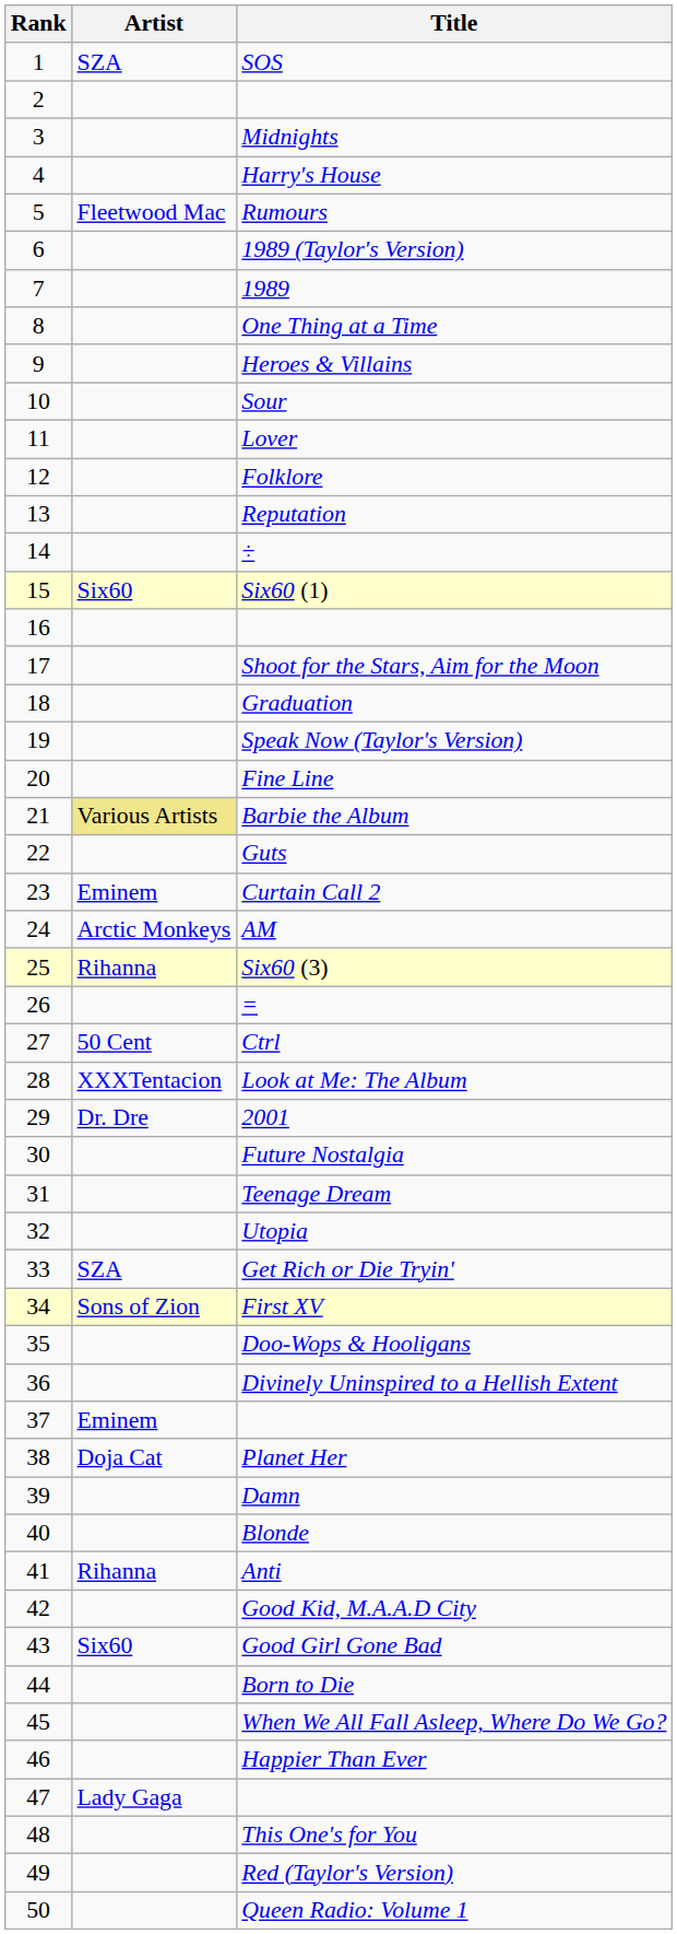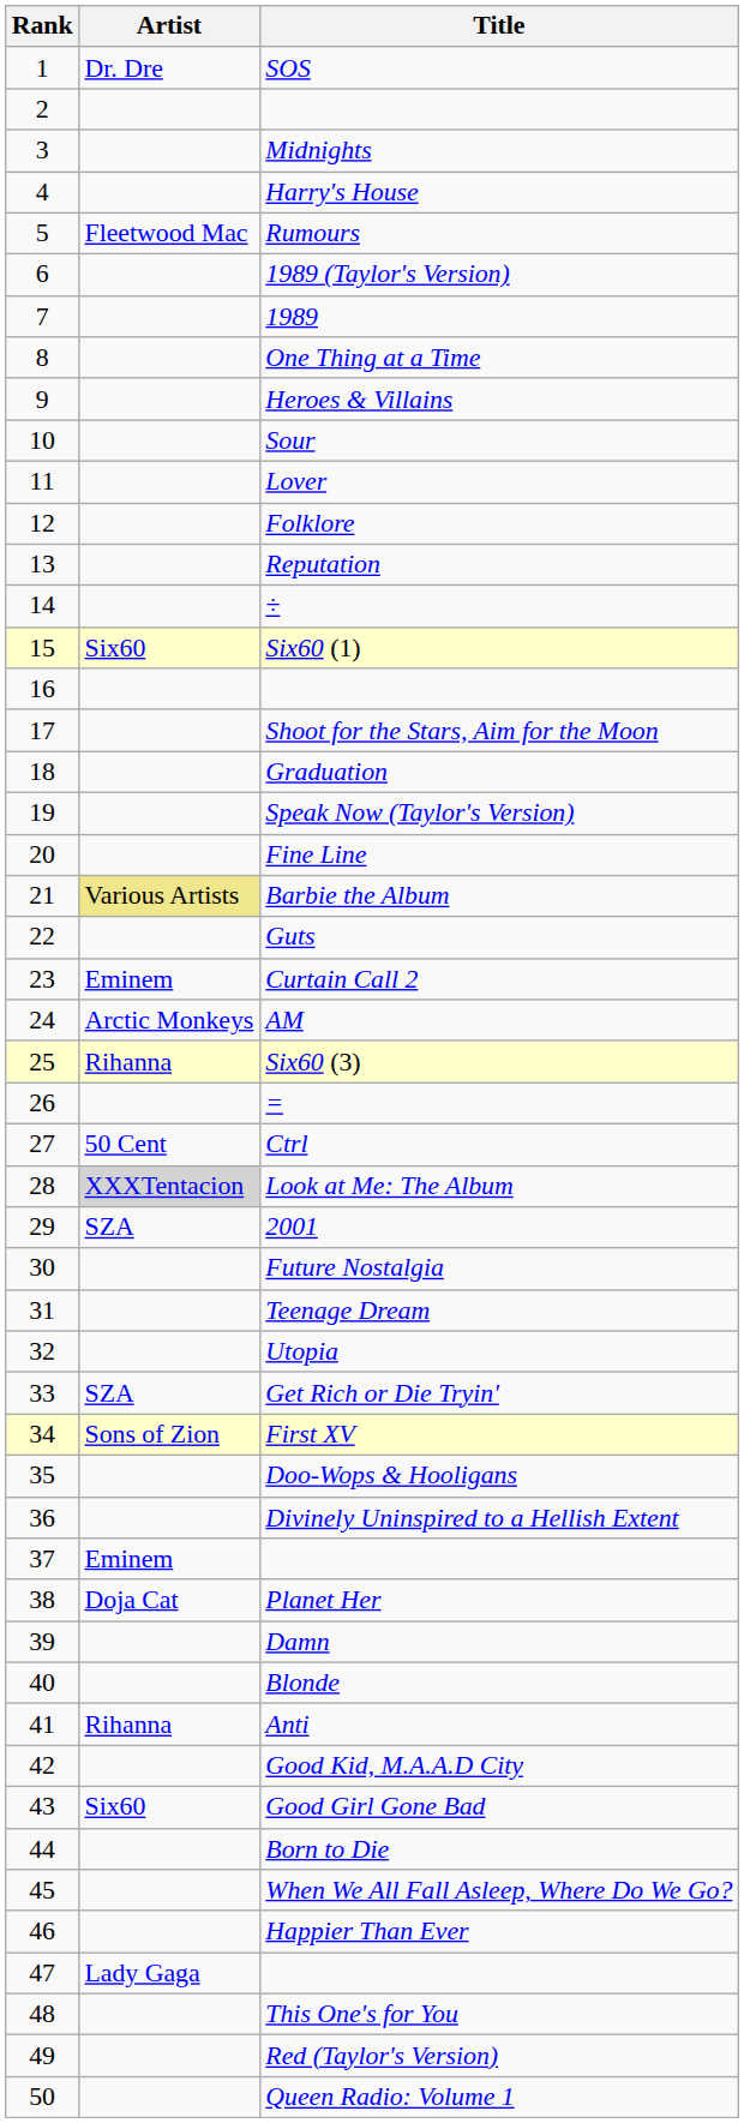SOS | Artist: SZA -> Dr. Dre
Look at Me: The Album | Artist: no background -> lightgrey background
2001 | Artist: Dr. Dre -> SZA
